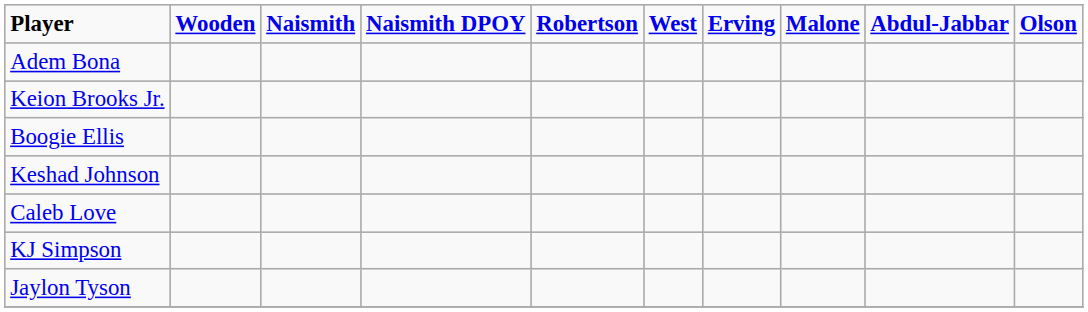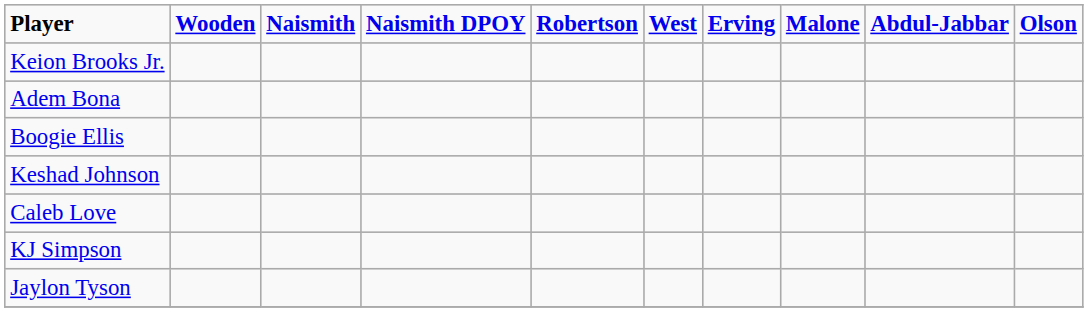rows swapped: Adem Bona <-> Keion Brooks Jr.
